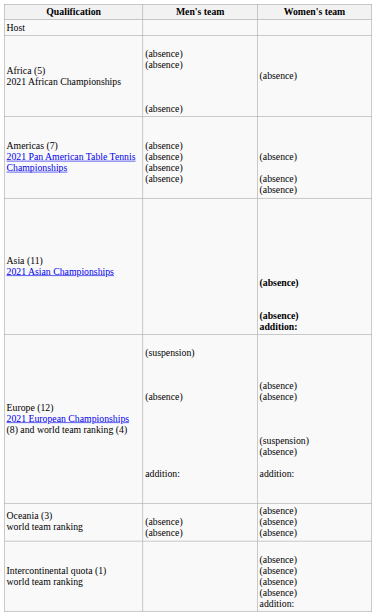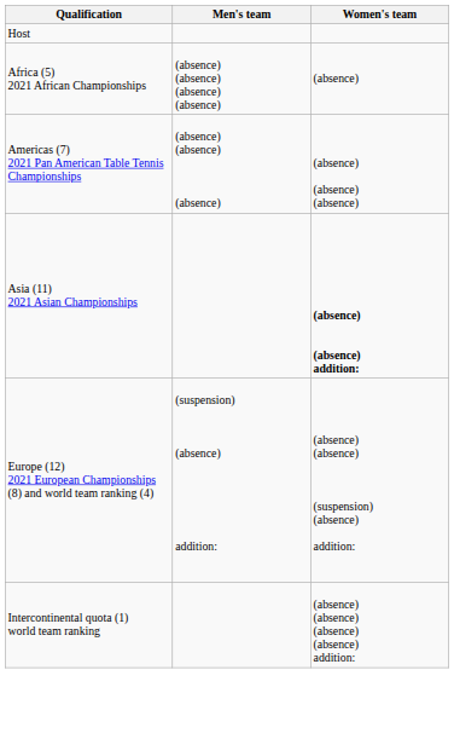Africa (5) 2021 African Championships | Men's team: (absence) (absence) (absence) -> (absence) (absence) (absence) (absence)
Americas (7) 2021 Pan American Table Tennis Championships | Men's team: (absence) (absence) (absence) (absence) -> (absence) (absence) (absence)
- row: Oceania (3) world team ranking | (absence) (absence) | (absence) (absence) (absence)
